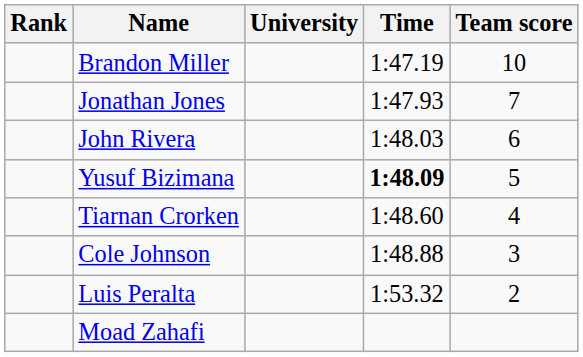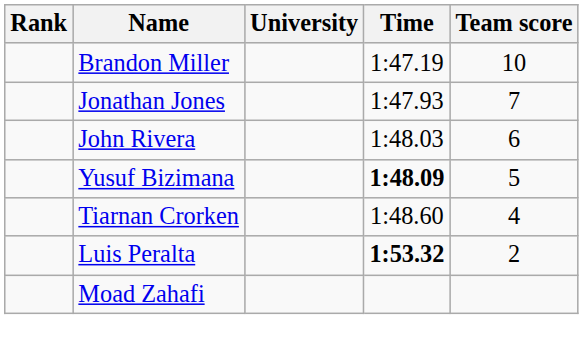- row: Cole Johnson | 1:48.88 | 3
Luis Peralta | Time: normal -> bold
